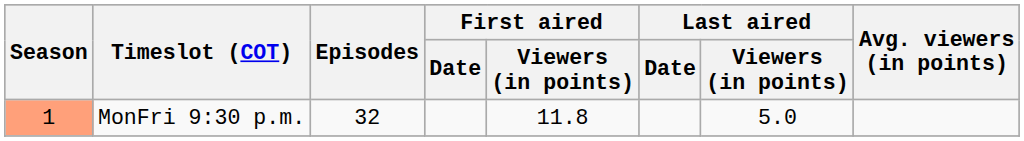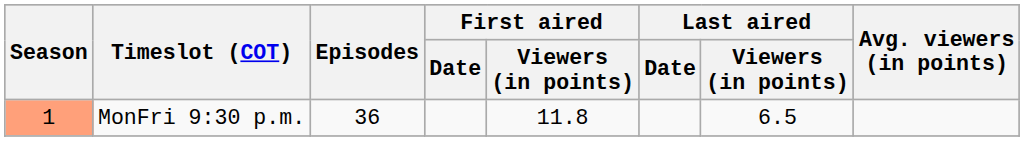MonFri 9:30 p.m. | Episodes: 32 -> 36
MonFri 9:30 p.m. | Last aired / Viewers (in points): 5.0 -> 6.5
